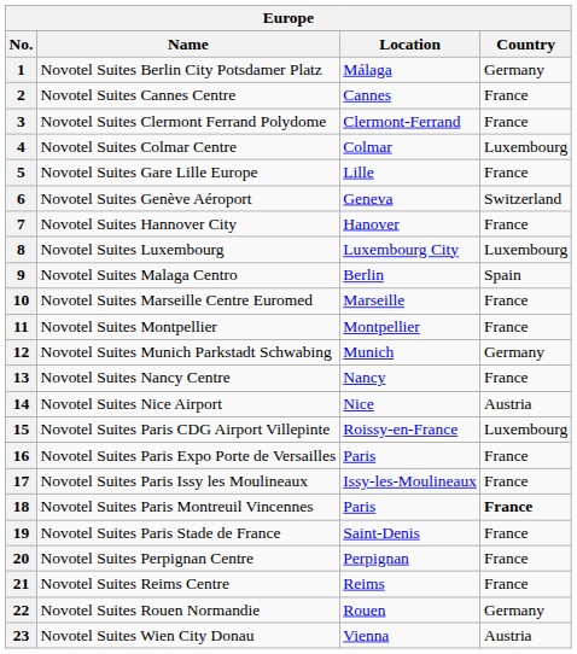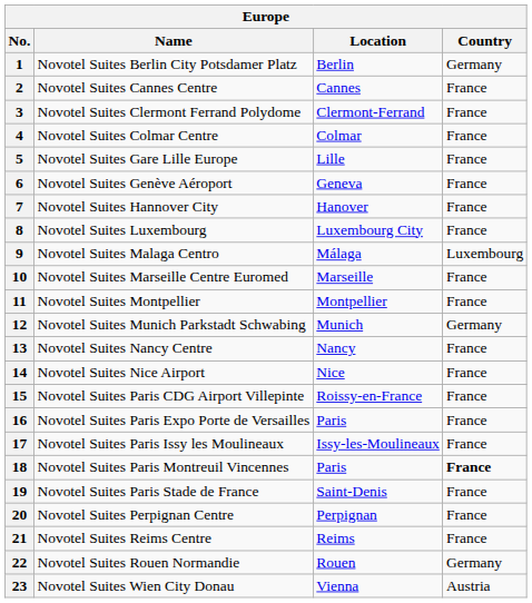1 | Location: Málaga -> Berlin
4 | Country: Luxembourg -> France
6 | Country: Switzerland -> France
8 | Country: Luxembourg -> France
9 | Location: Berlin -> Málaga
9 | Country: Spain -> Luxembourg
14 | Country: Austria -> France
15 | Country: Luxembourg -> France
